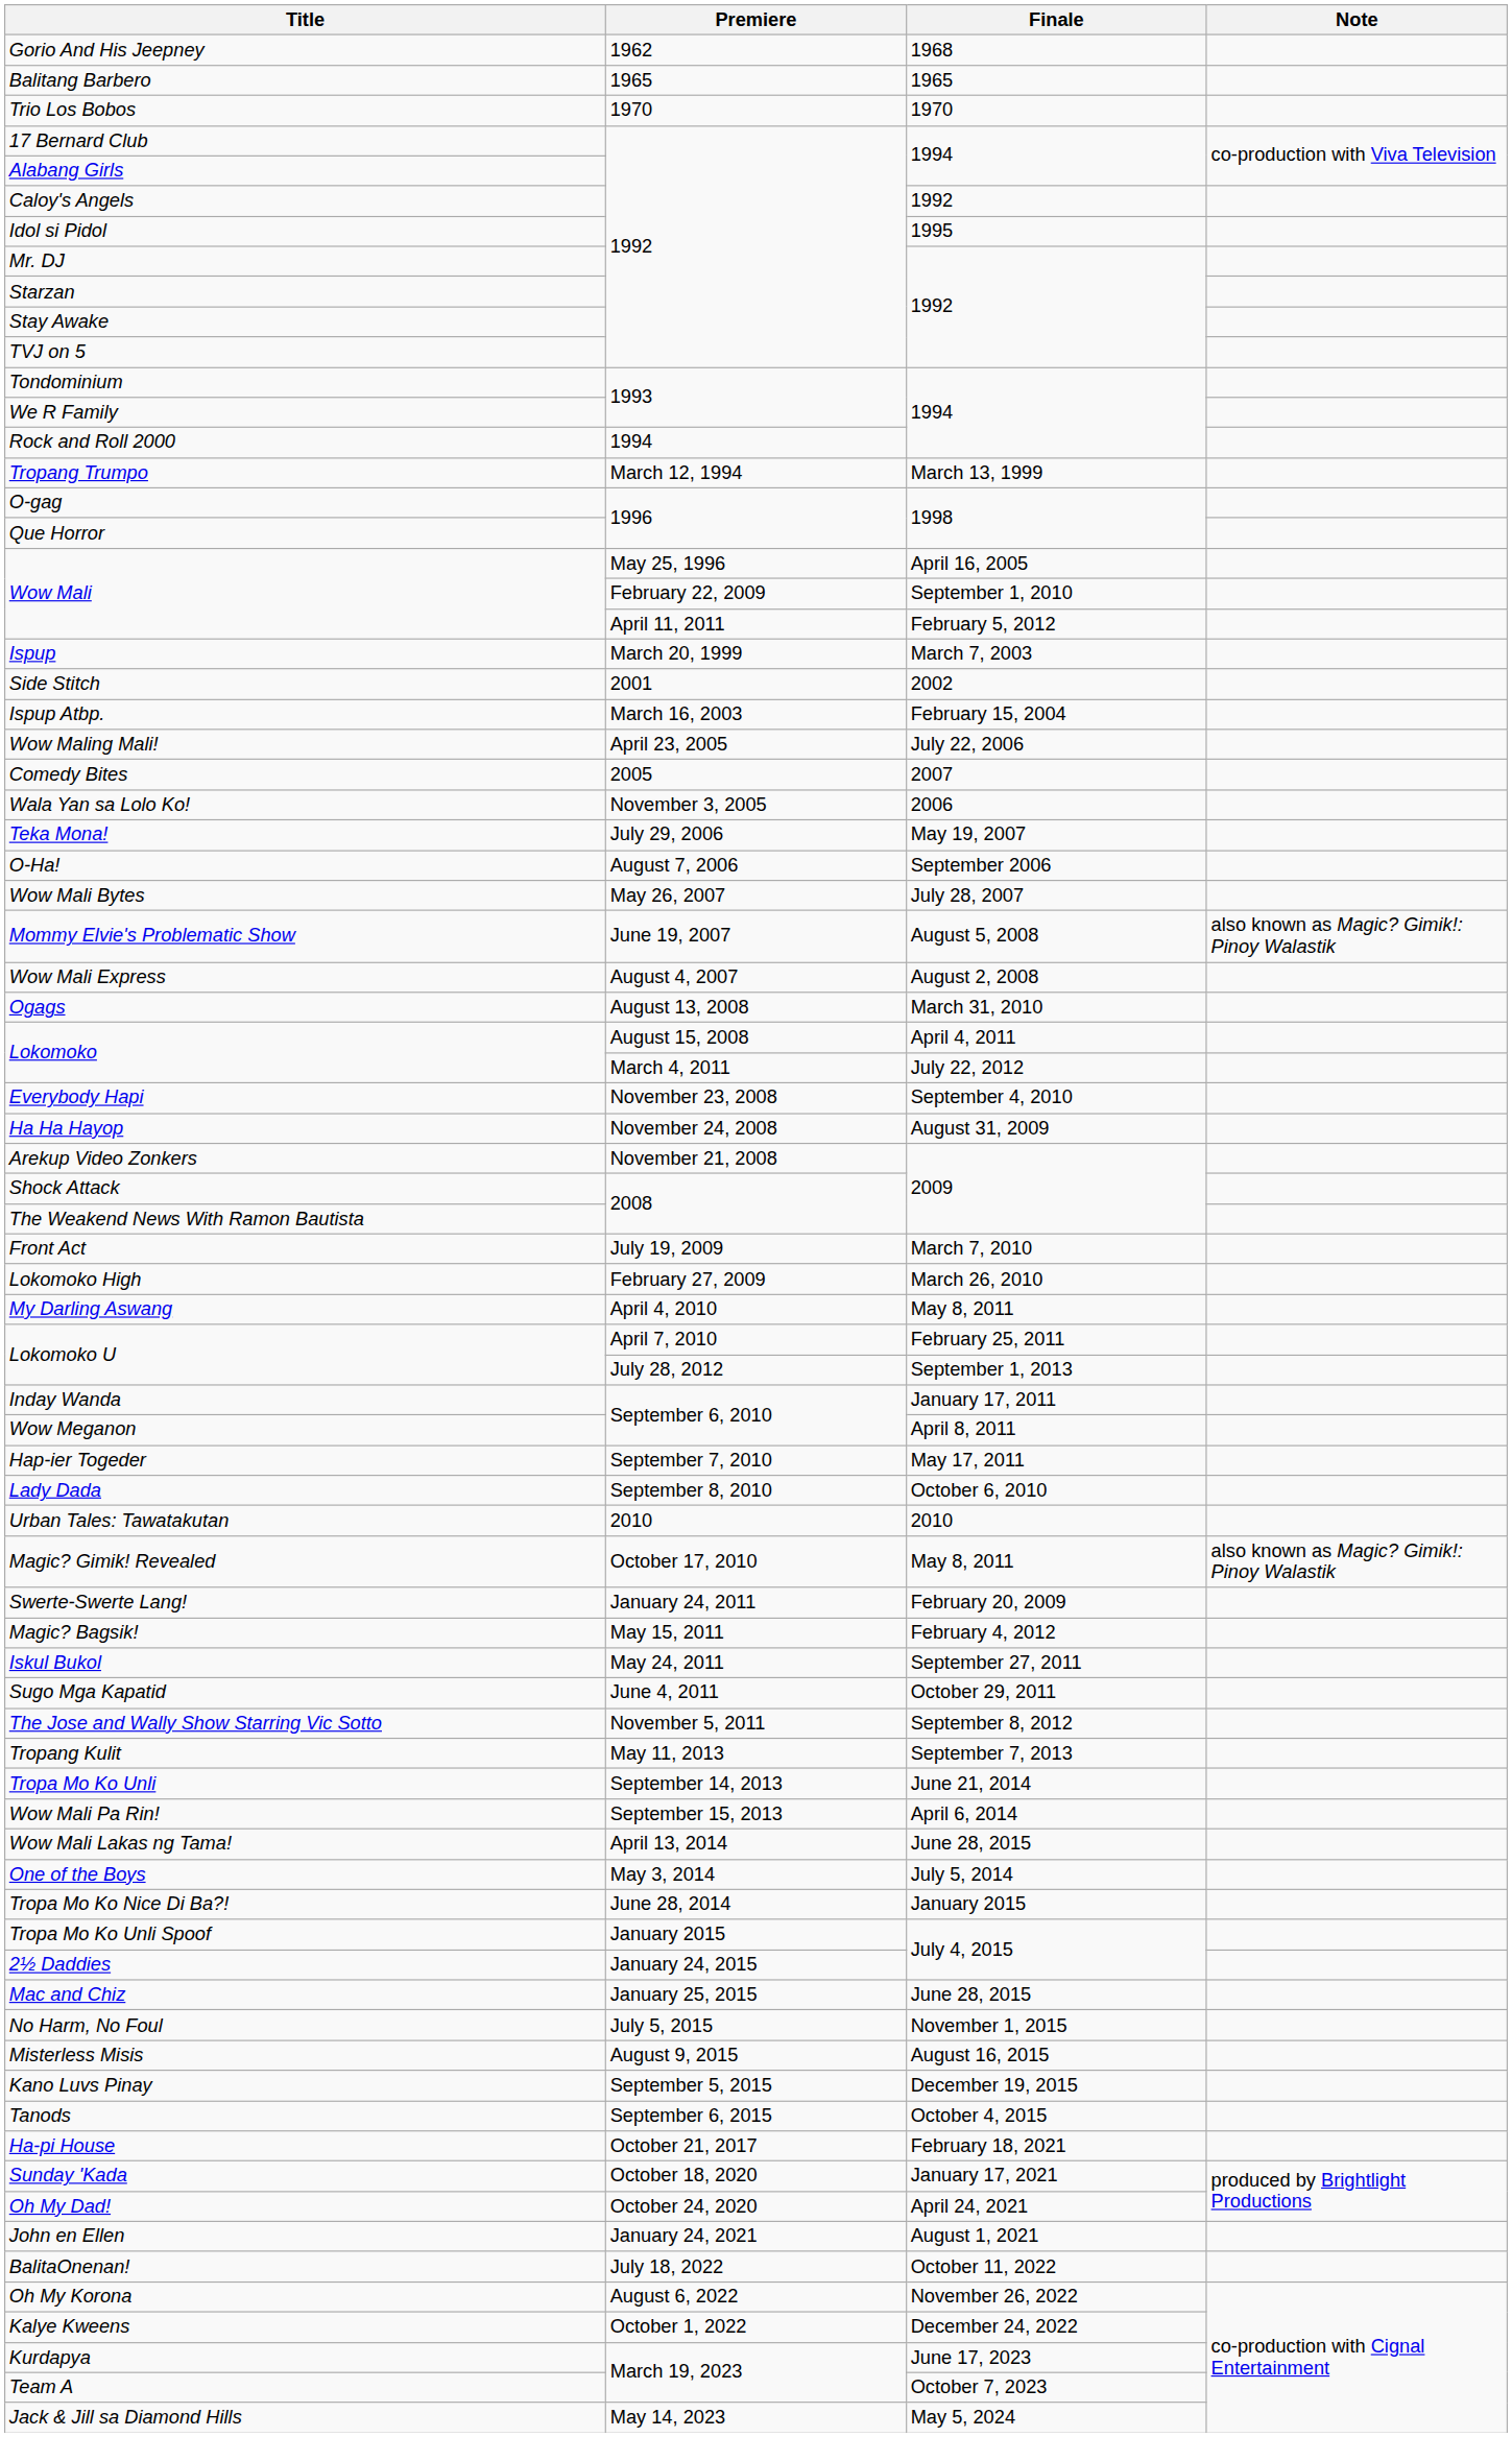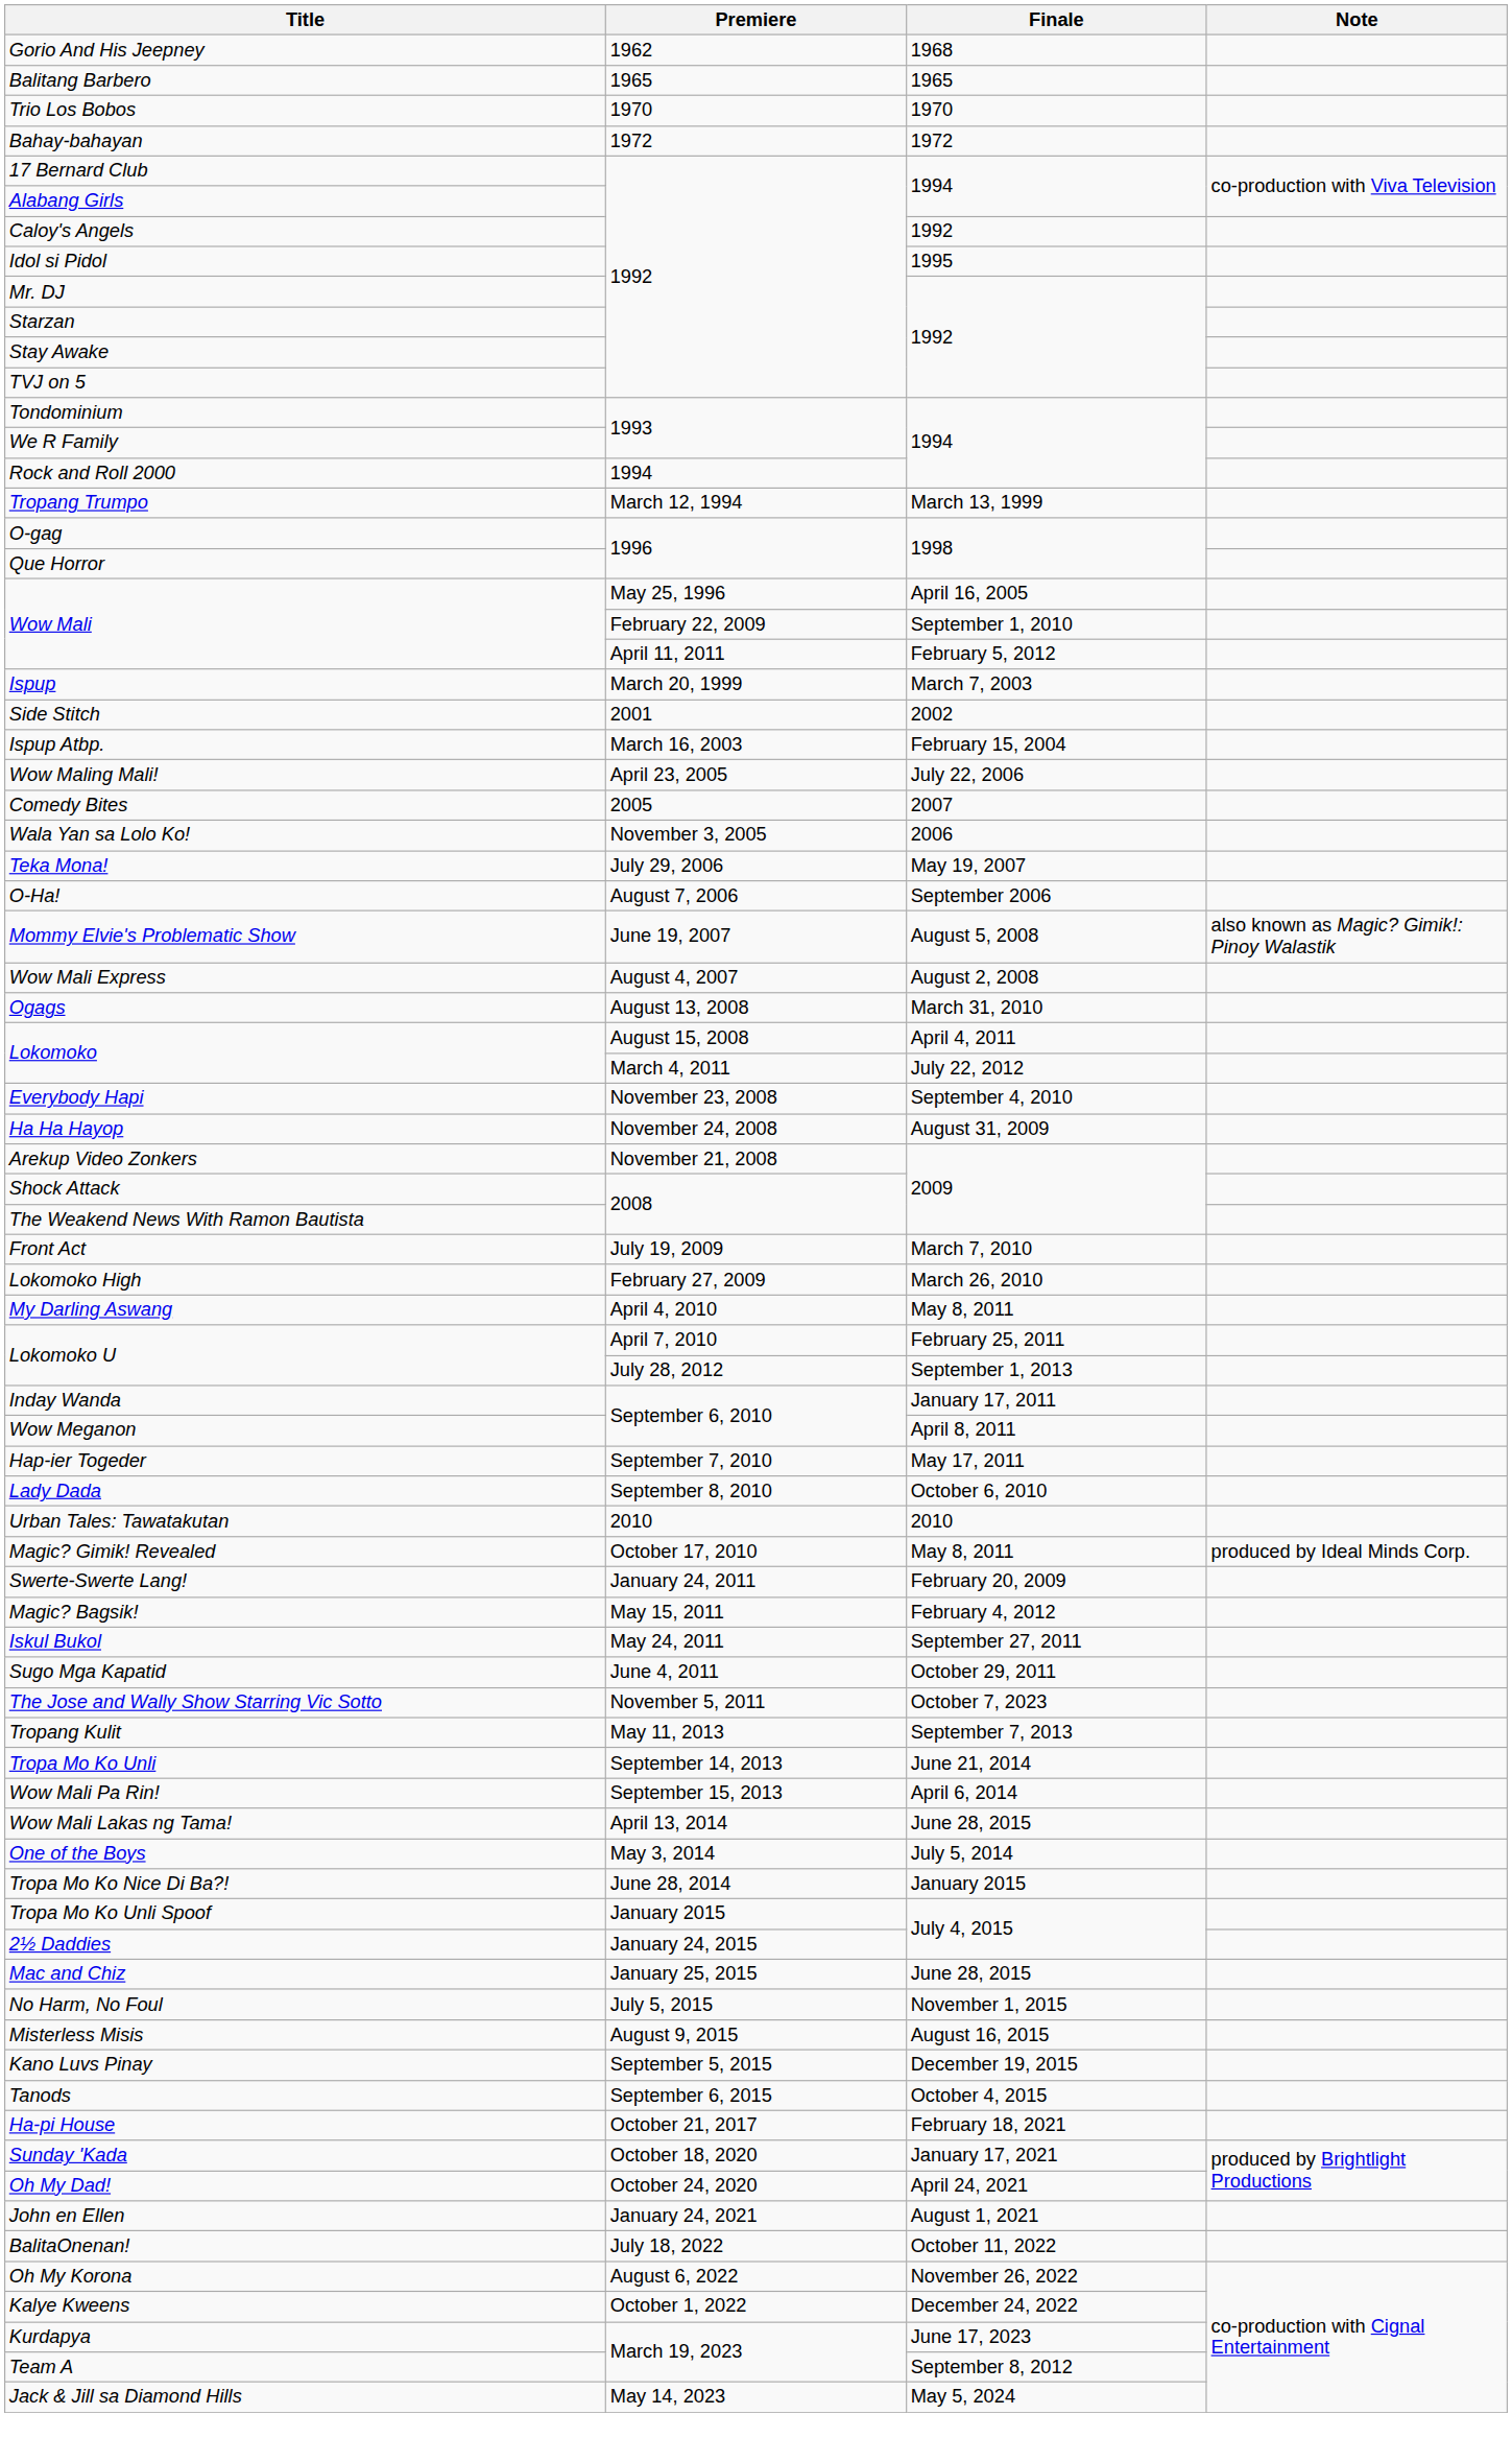+ row: Bahay-bahayan | 1972 | 1972
- row: Wow Mali Bytes | May 26, 2007 | July 28, 2007
Magic? Gimik! Revealed | Note: also known as Magic? Gimik!: Pinoy Walastik -> produced by Ideal Minds Corp.
The Jose and Wally Show Starring Vic Sotto | Finale: September 8, 2012 -> October 7, 2023
Team A | Finale: October 7, 2023 -> September 8, 2012
